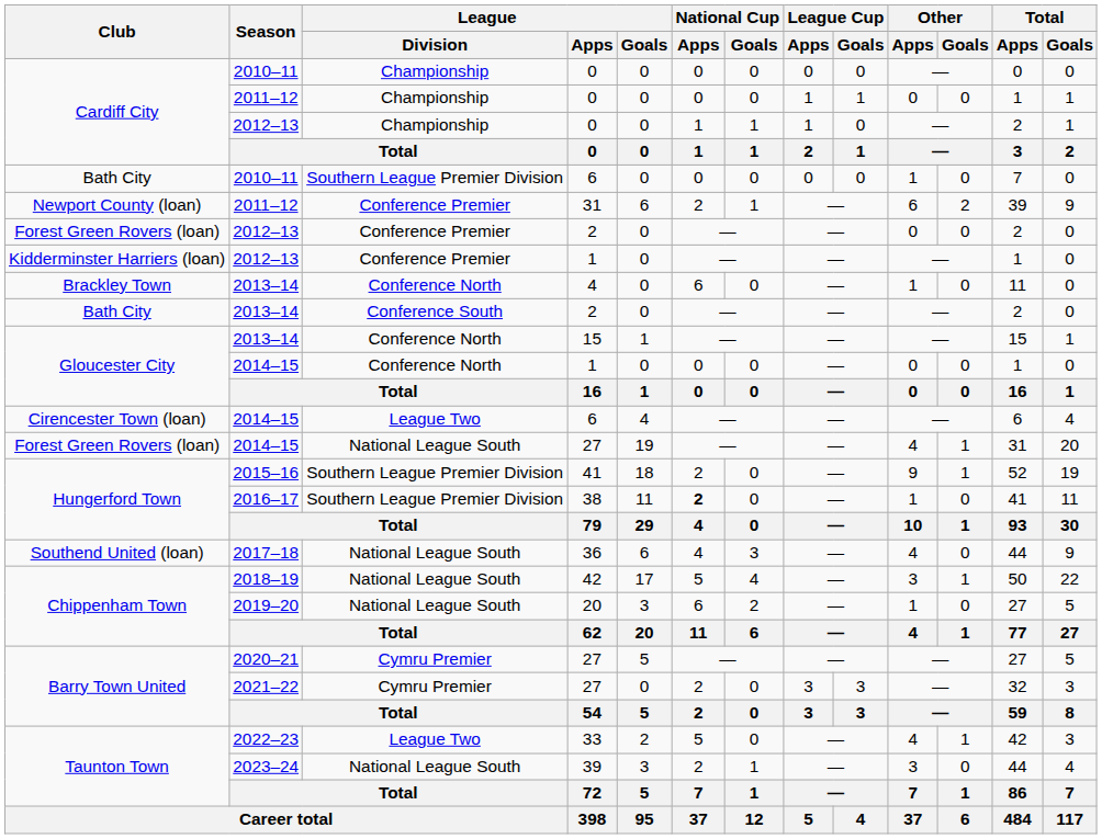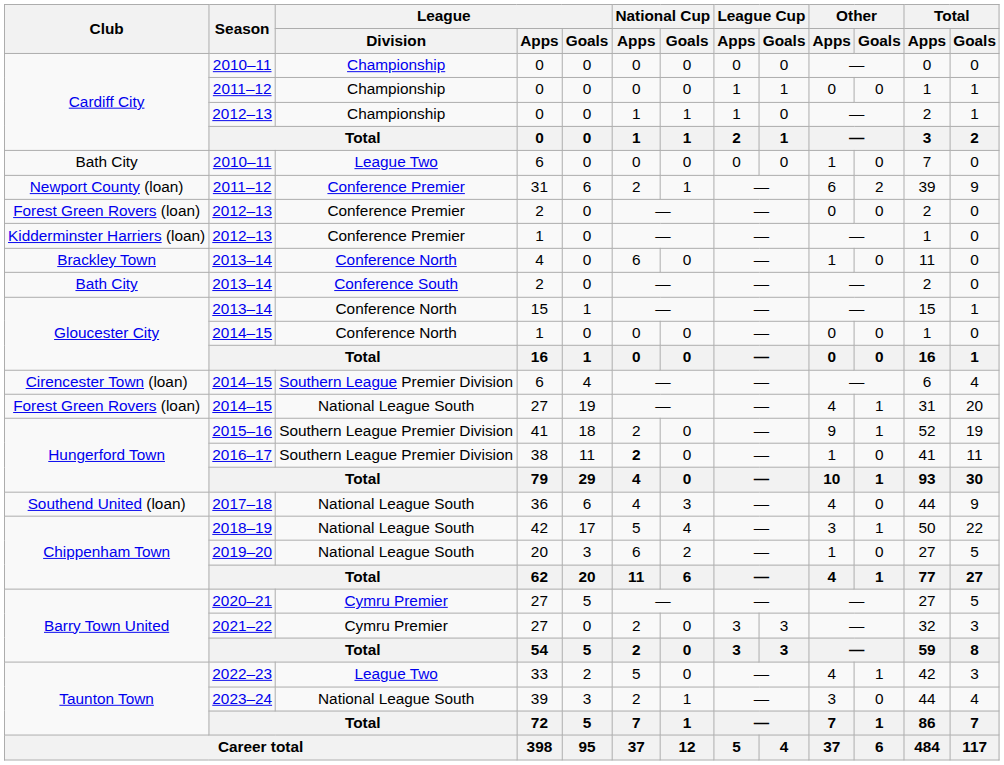2010–11 / 6 | League / Division: Southern League Premier Division -> League Two
2014–15 / 6 | League / Division: League Two -> Southern League Premier Division
